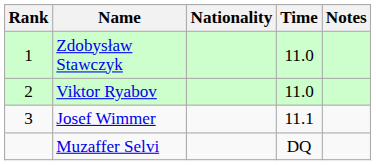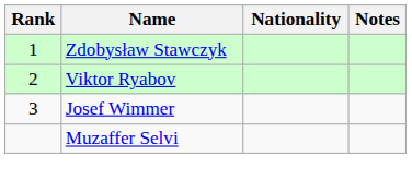- column: Time | 11.0 | 11.0 | 11.1 | DQ
